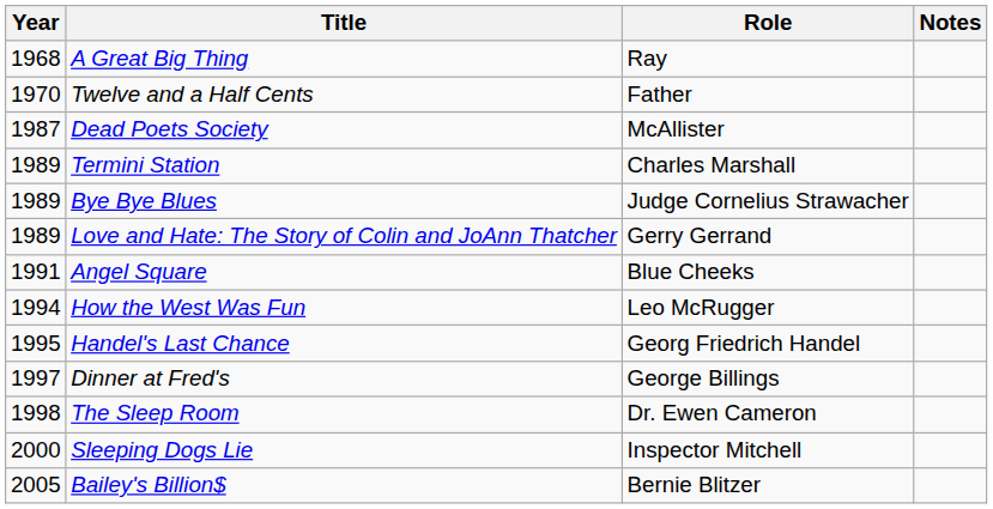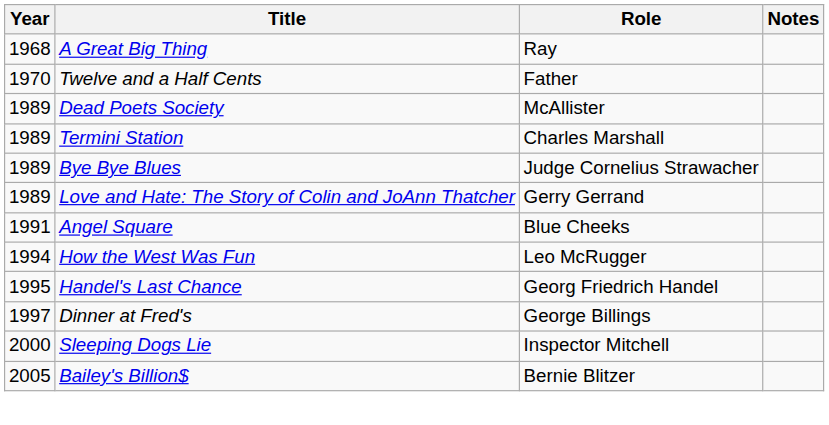Dead Poets Society | Year: 1987 -> 1989
- row: 1998 | The Sleep Room | Dr. Ewen Cameron
